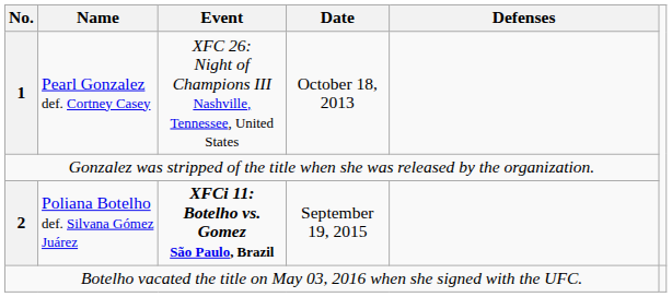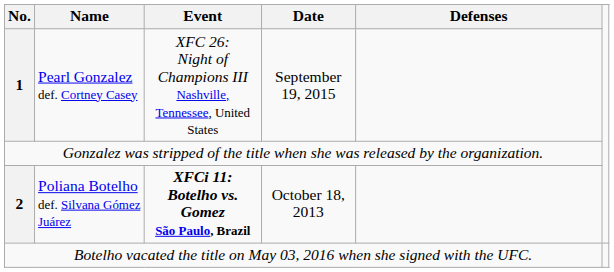1 | Date: October 18, 2013 -> September 19, 2015
2 | Date: September 19, 2015 -> October 18, 2013
